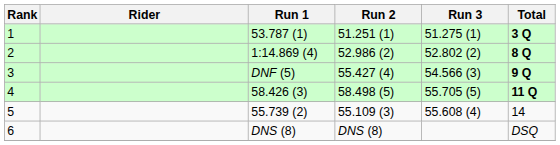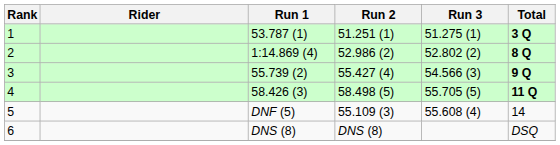3 | Run 1: DNF (5) -> 55.739 (2)
5 | Run 1: 55.739 (2) -> DNF (5)
